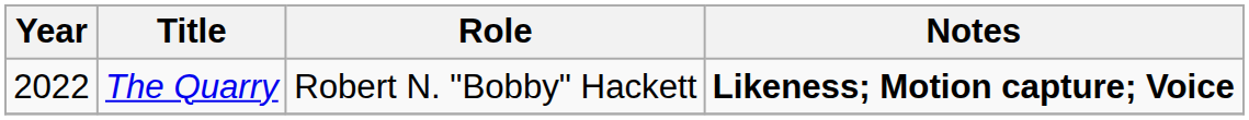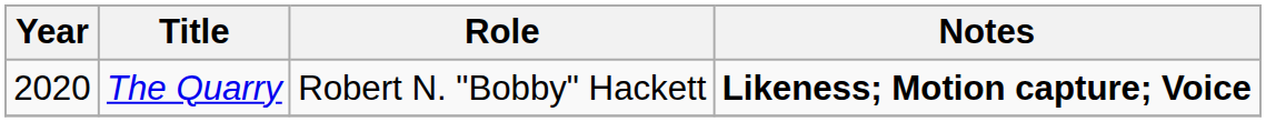The Quarry | Year: 2022 -> 2020
